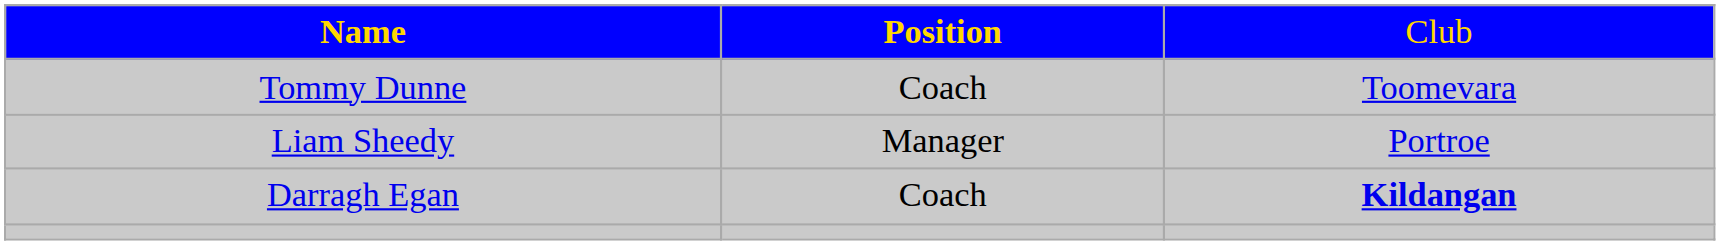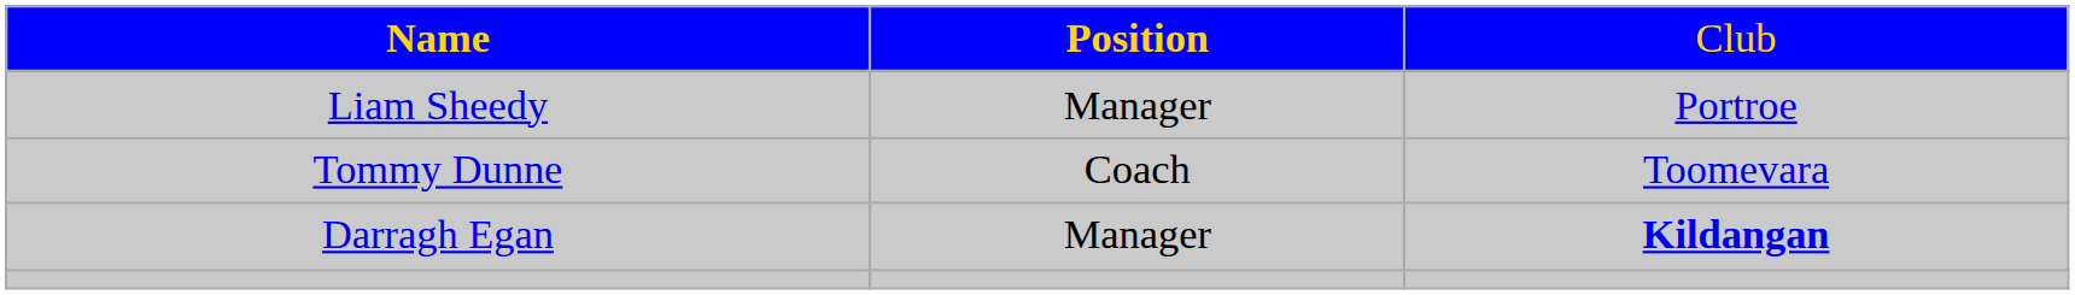rows swapped: Liam Sheedy <-> Tommy Dunne
Darragh Egan | column 2: Coach -> Manager
